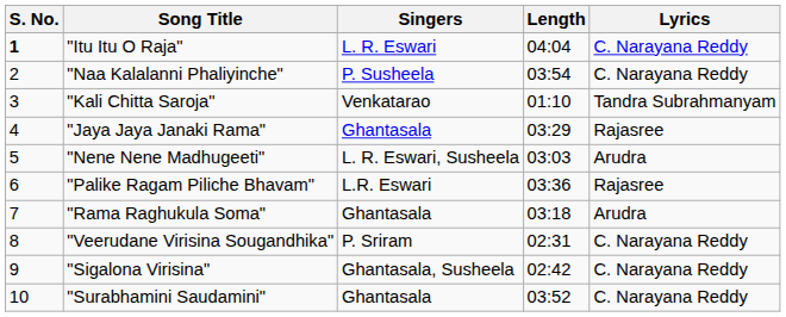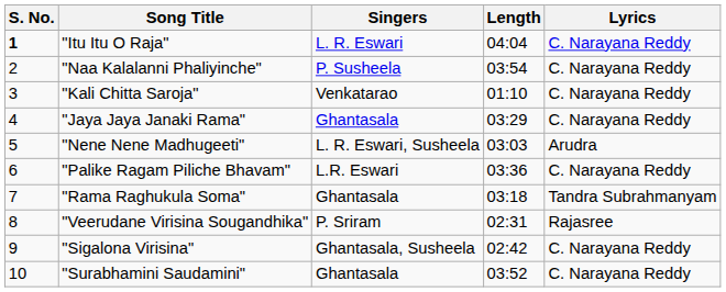"Kali Chitta Saroja" | Lyrics: Tandra Subrahmanyam -> C. Narayana Reddy
"Jaya Jaya Janaki Rama" | Lyrics: Rajasree -> C. Narayana Reddy
"Palike Ragam Piliche Bhavam" | Lyrics: Rajasree -> C. Narayana Reddy
"Rama Raghukula Soma" | Lyrics: Arudra -> Tandra Subrahmanyam
"Veerudane Virisina Sougandhika" | Lyrics: C. Narayana Reddy -> Rajasree
